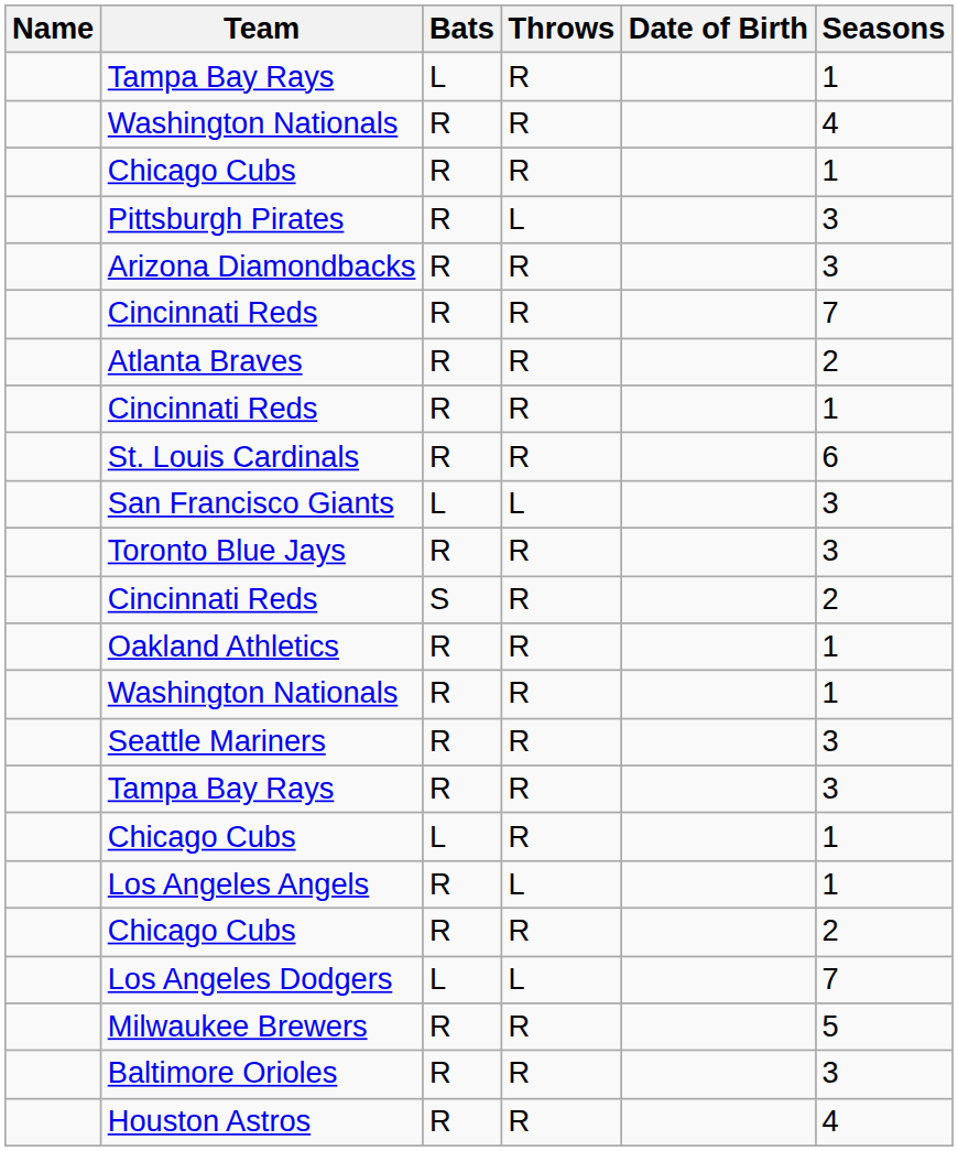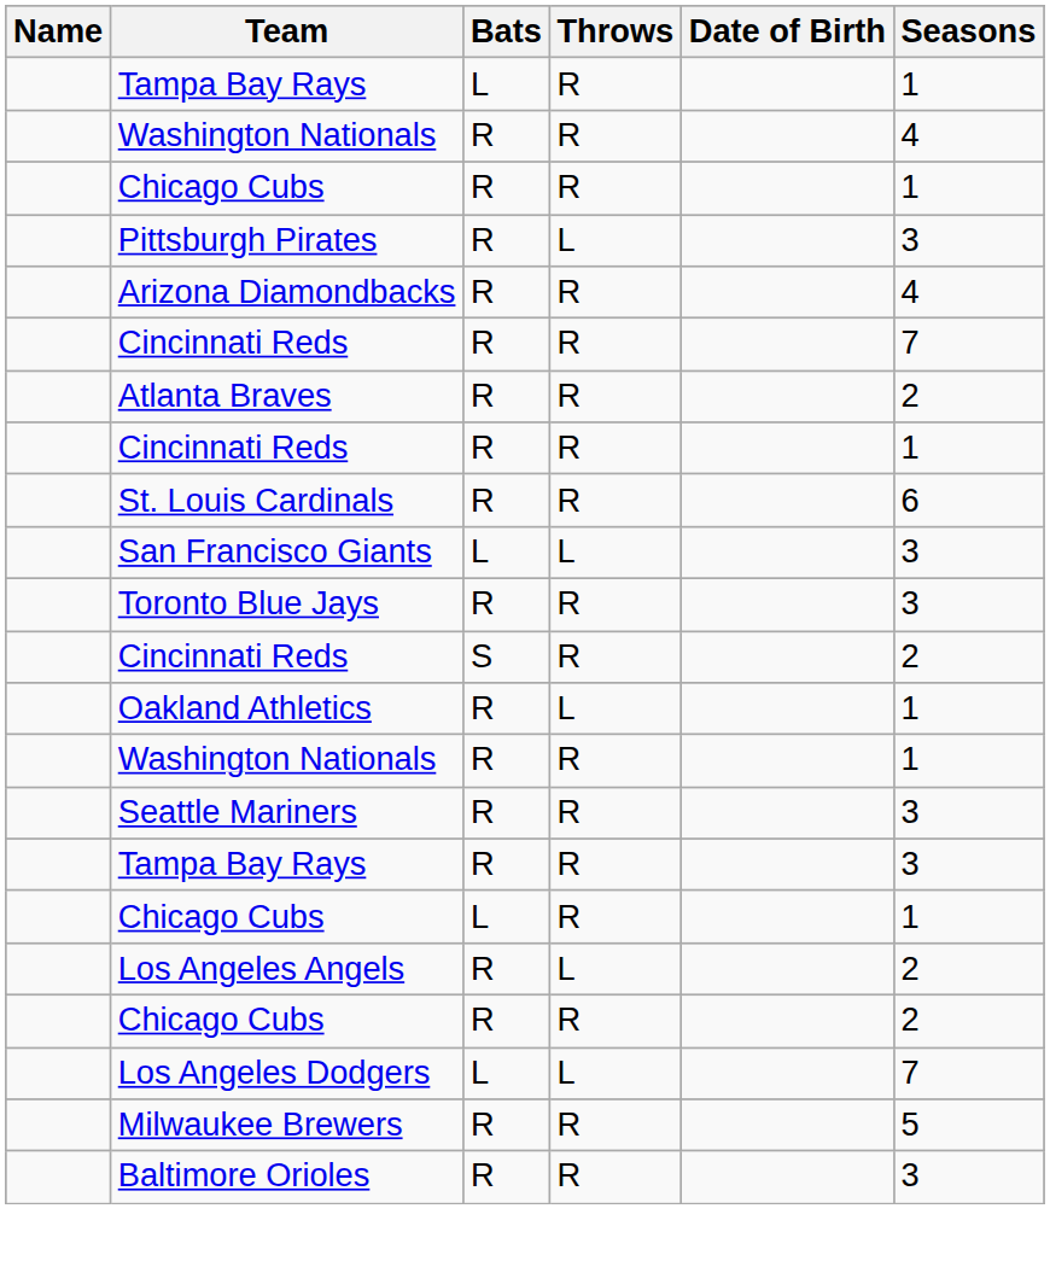Arizona Diamondbacks | Seasons: 3 -> 4
Oakland Athletics | Throws: R -> L
Los Angeles Angels | Seasons: 1 -> 2
- row: Houston Astros | R | R | 4
